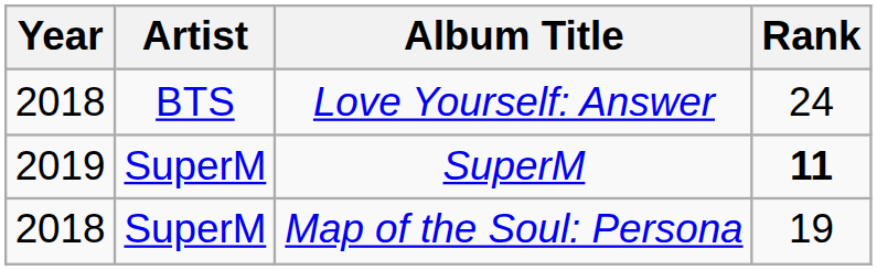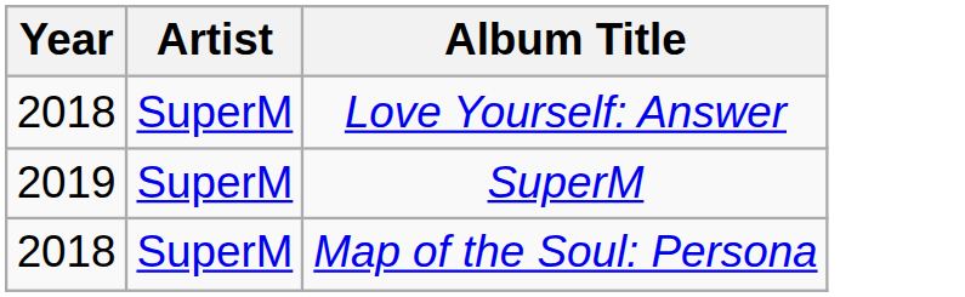- column: Rank | 24 | 11 | 19
Love Yourself: Answer | Artist: BTS -> SuperM
